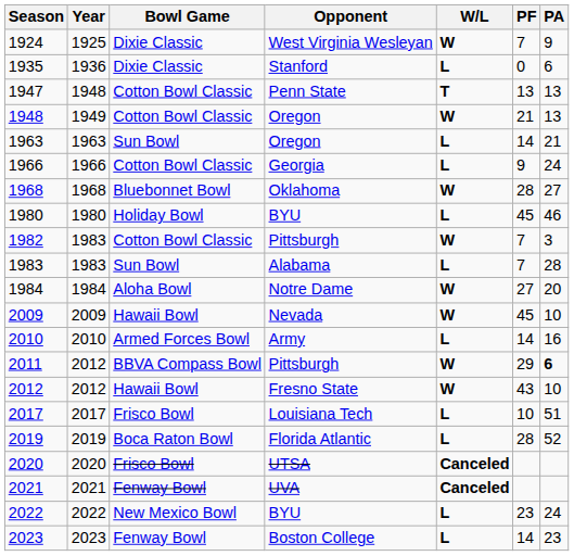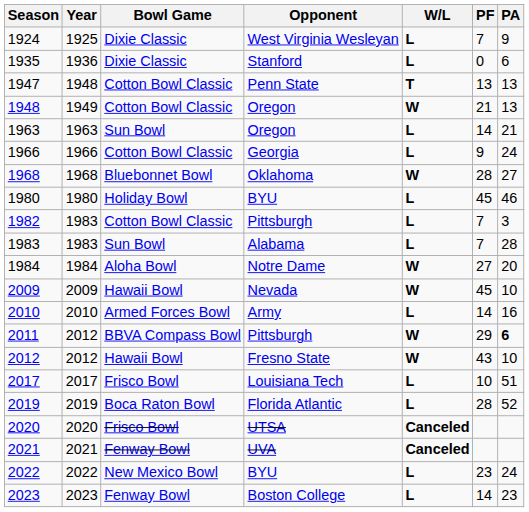1924 | W/L: W -> L
1982 | W/L: W -> L
